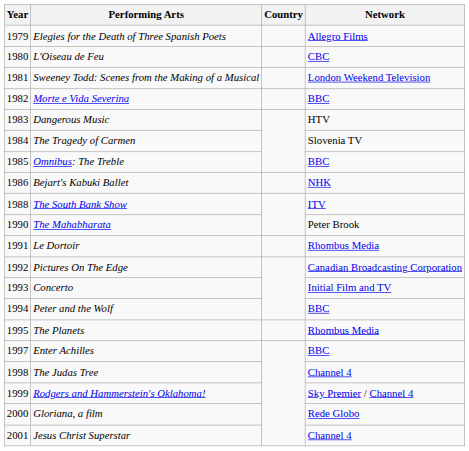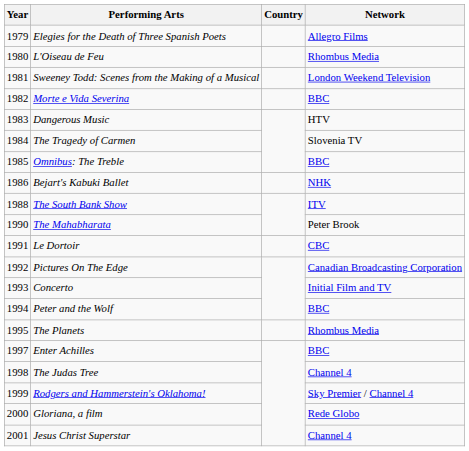L'Oiseau de Feu | Network: CBC -> Rhombus Media
Le Dortoir | Network: Rhombus Media -> CBC
